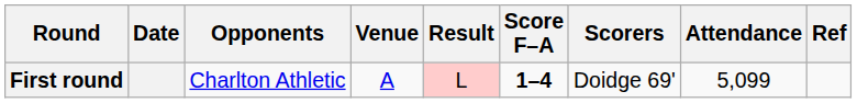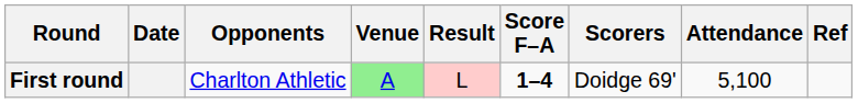First round | Venue: no background -> lightgreen background
First round | Attendance: 5,099 -> 5,100
